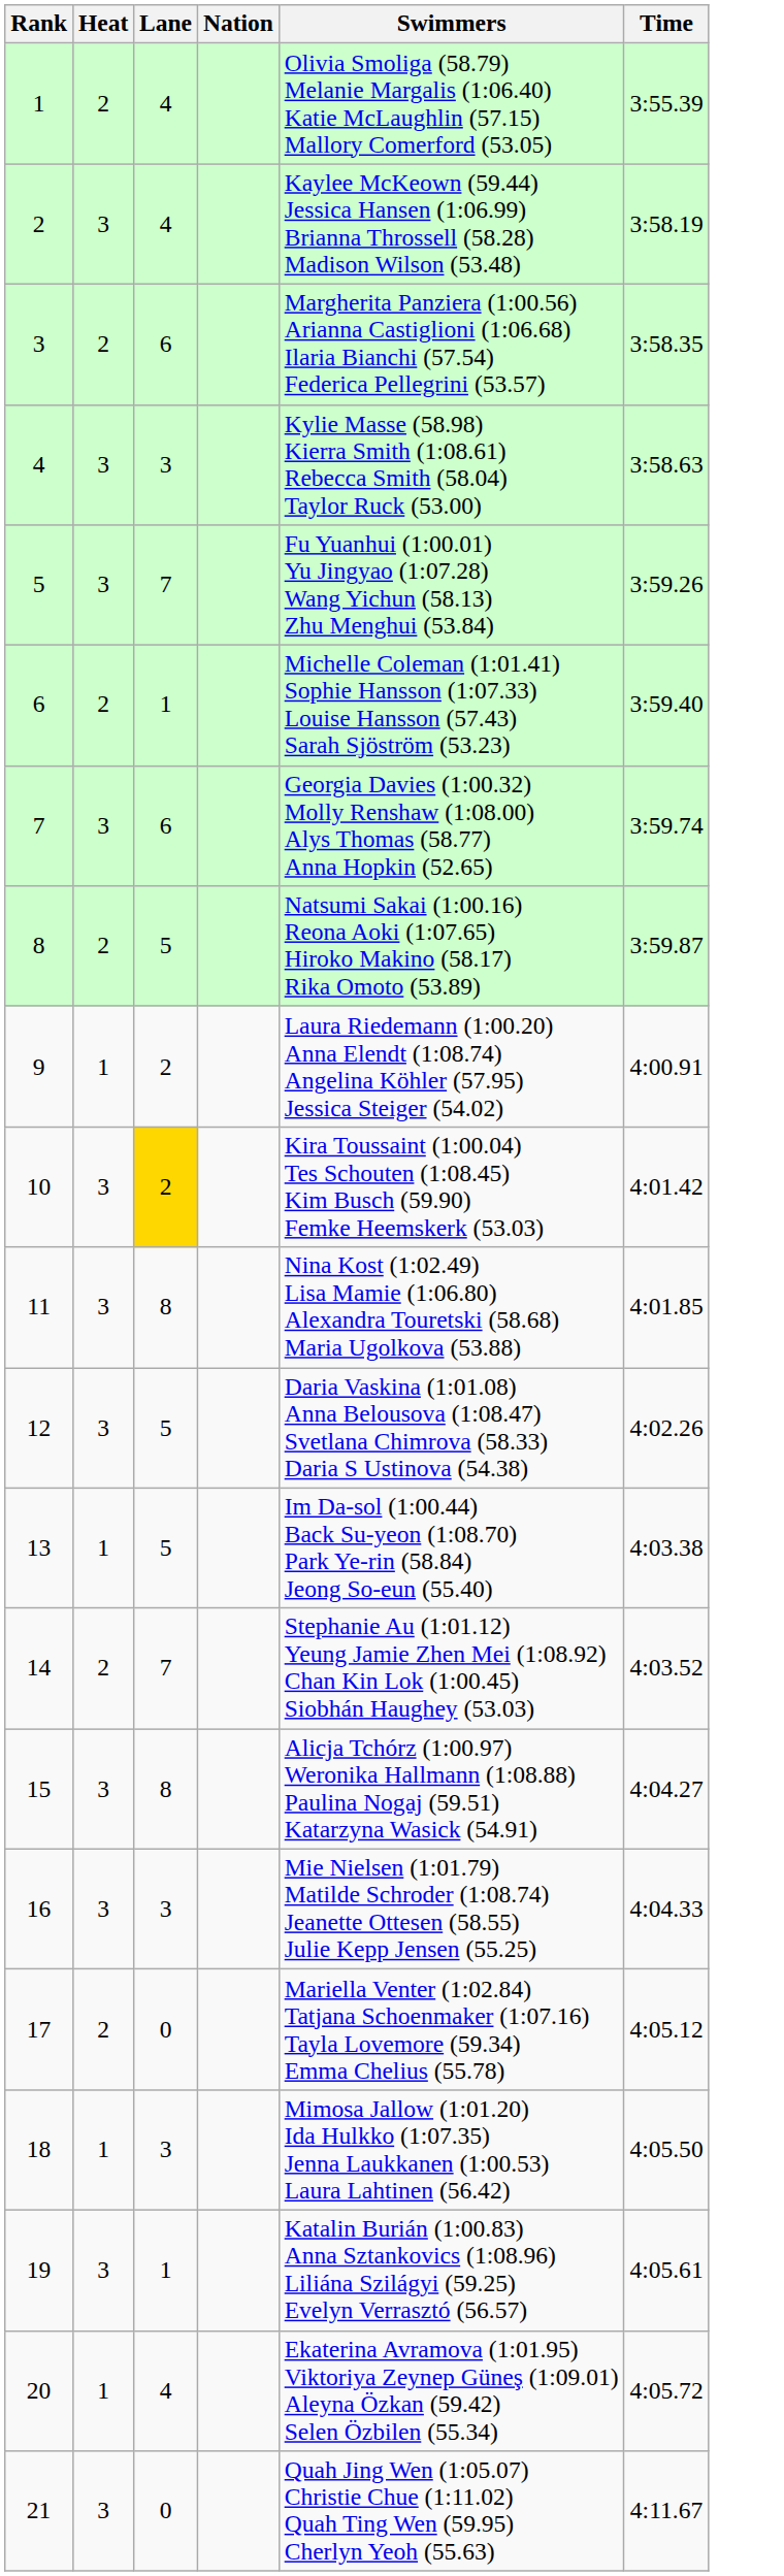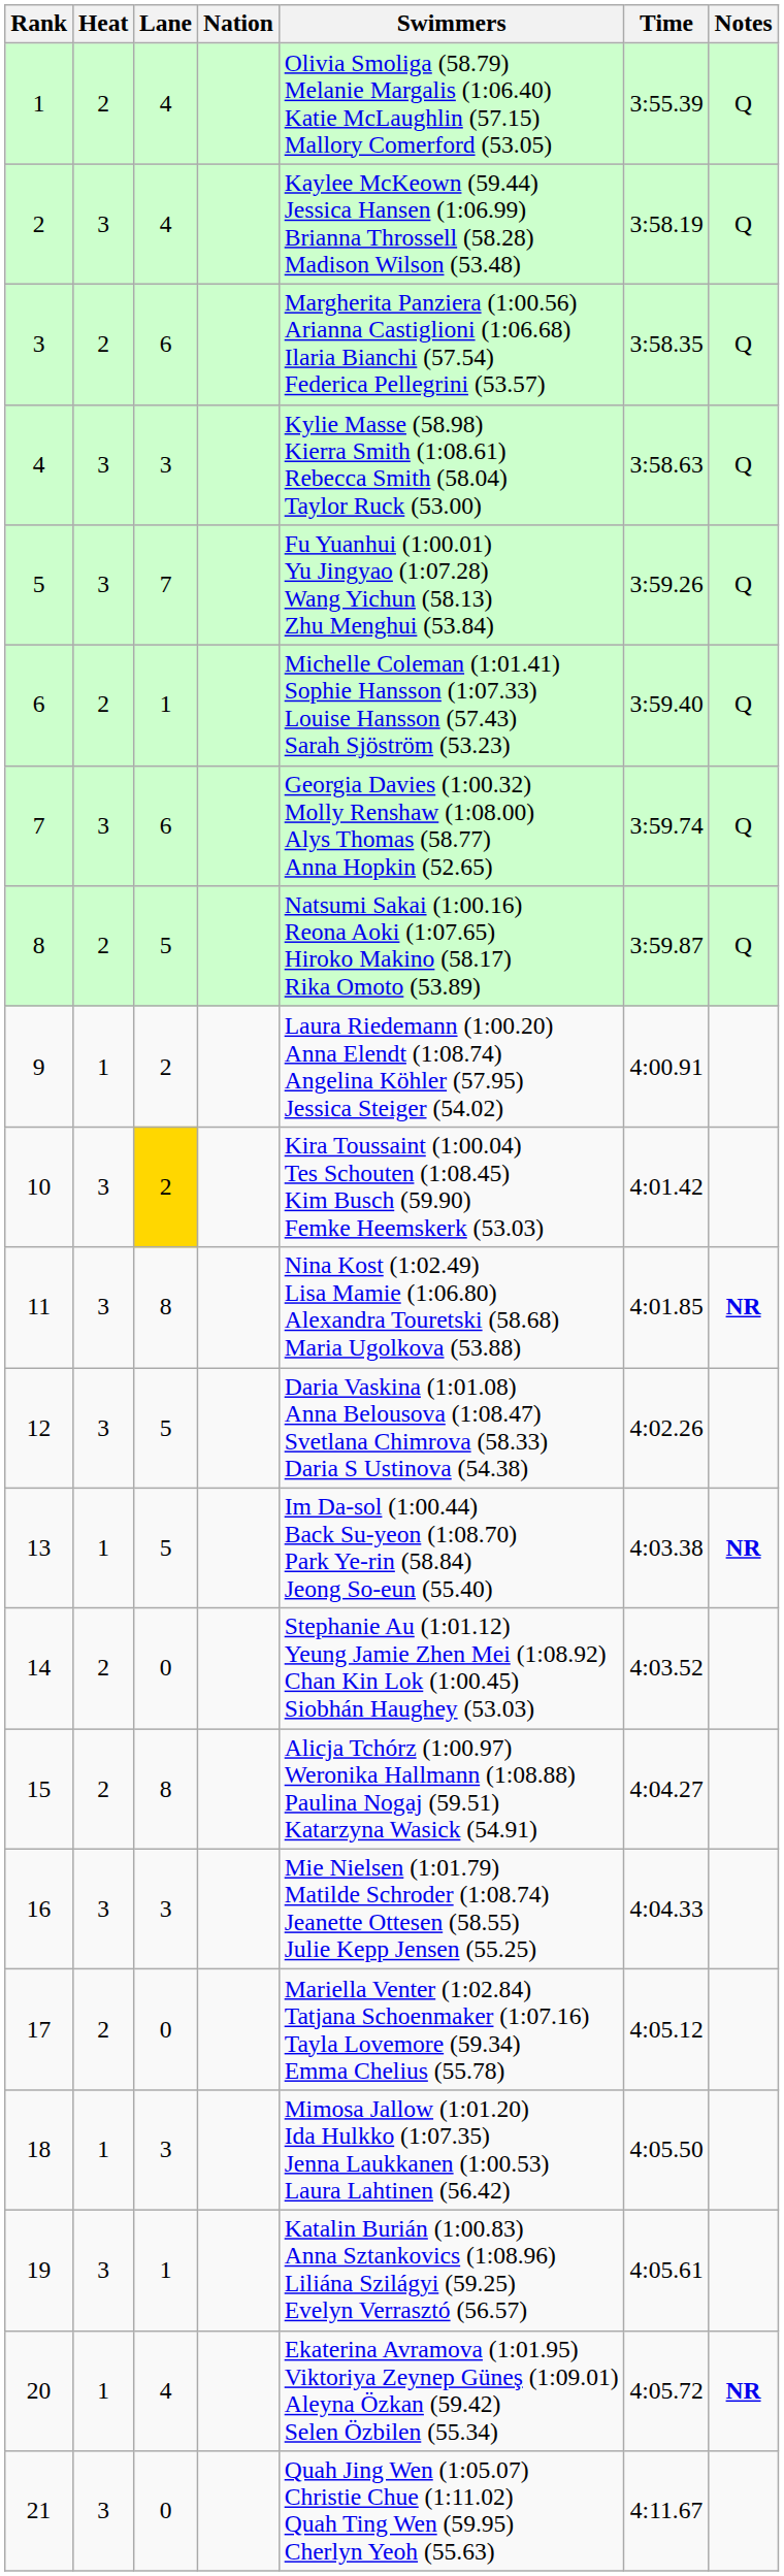+ column: Notes | Q | Q | Q | Q | Q | Q | Q | Q | NR | NR | NR
14 | Lane: 7 -> 0
15 | Heat: 3 -> 2
